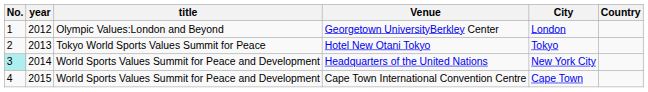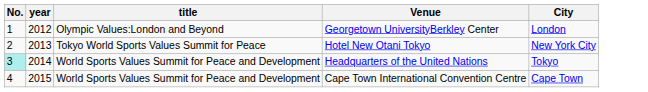- column: Country
Hotel New Otani Tokyo | City: Tokyo -> New York City
Headquarters of the United Nations | City: New York City -> Tokyo
